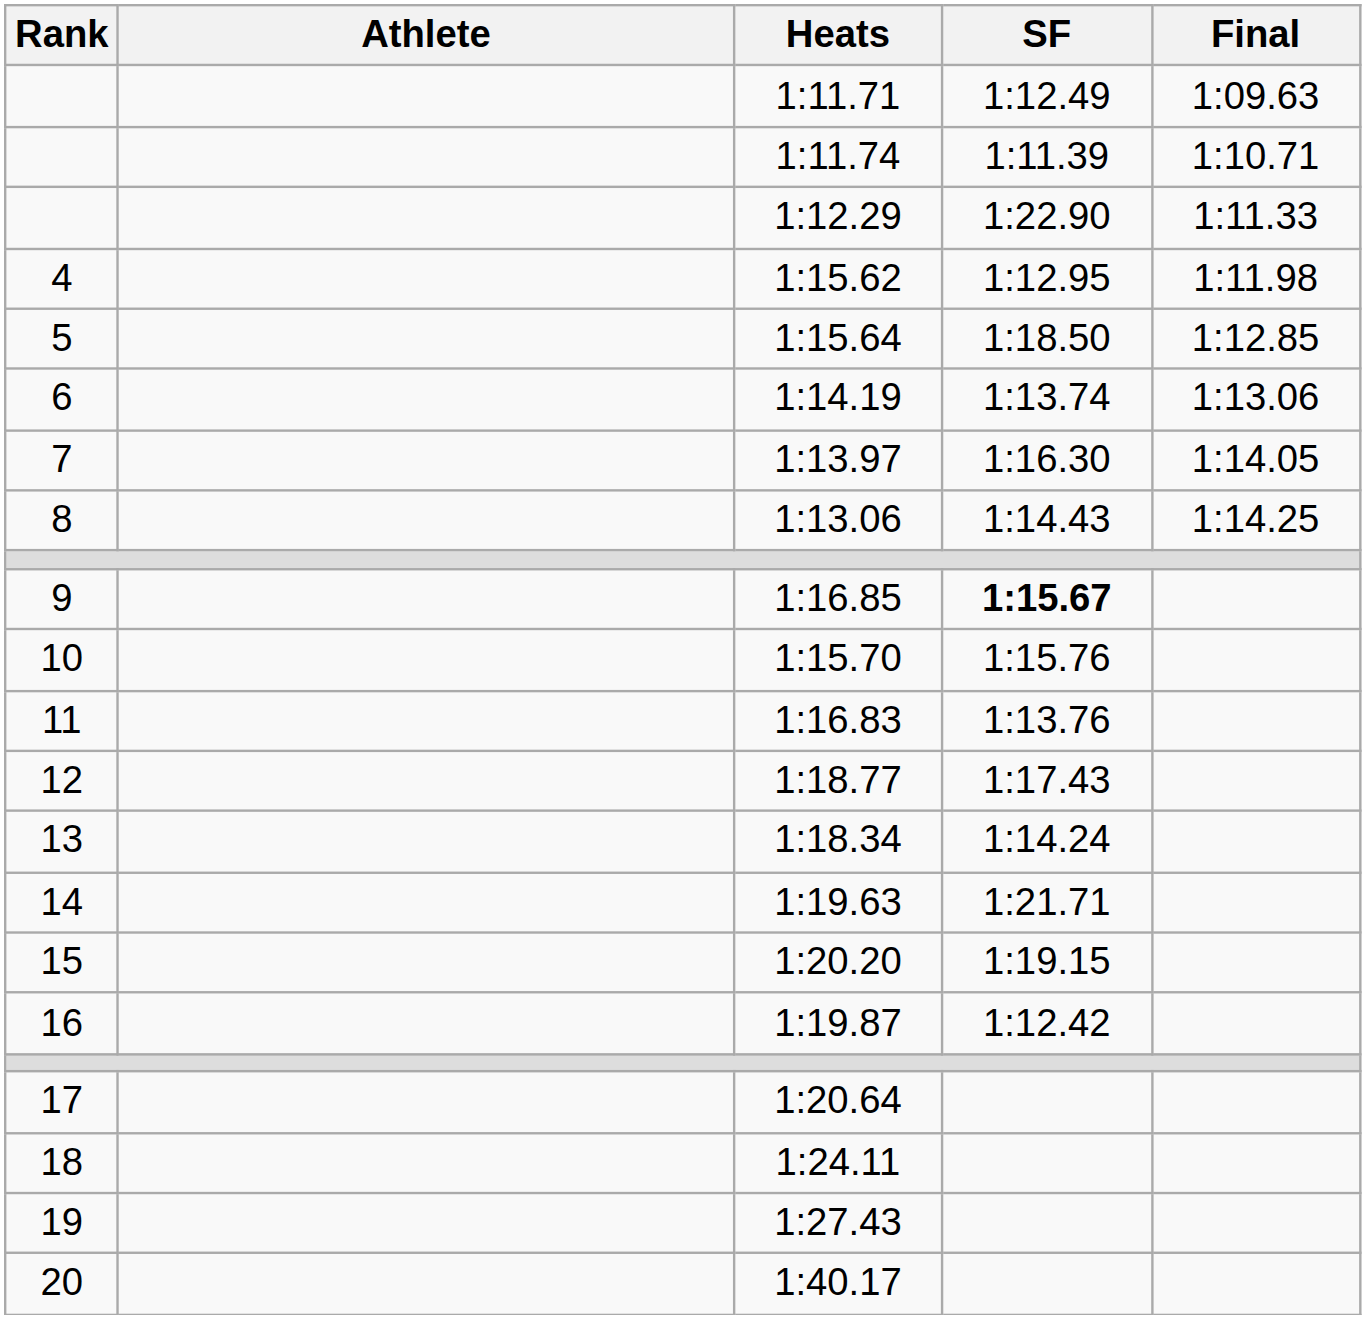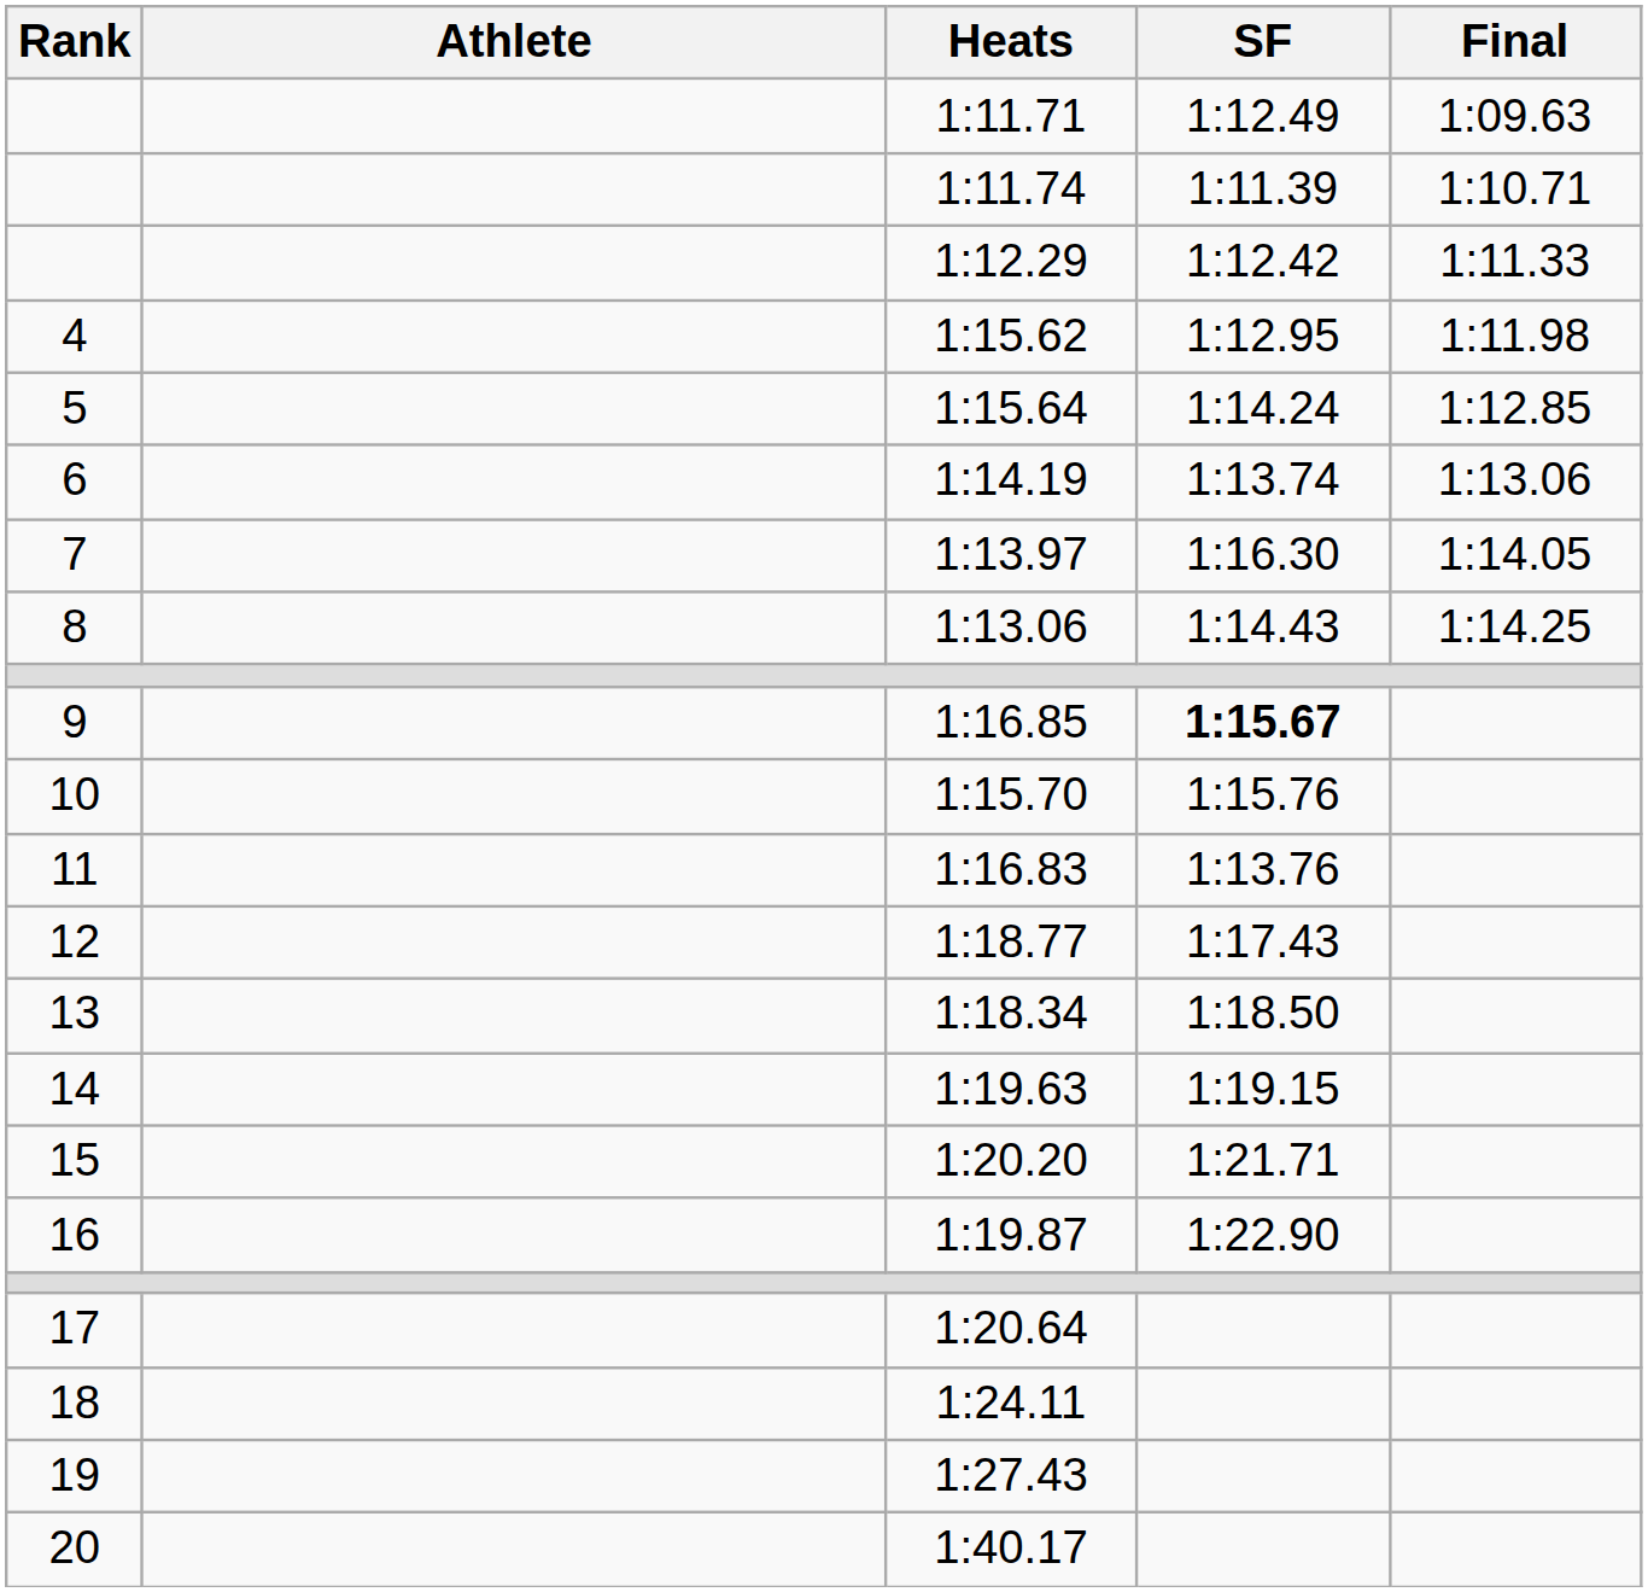1:12.29 | SF: 1:22.90 -> 1:12.42
1:15.64 | SF: 1:18.50 -> 1:14.24
1:18.34 | SF: 1:14.24 -> 1:18.50
1:19.63 | SF: 1:21.71 -> 1:19.15
1:20.20 | SF: 1:19.15 -> 1:21.71
1:19.87 | SF: 1:12.42 -> 1:22.90
